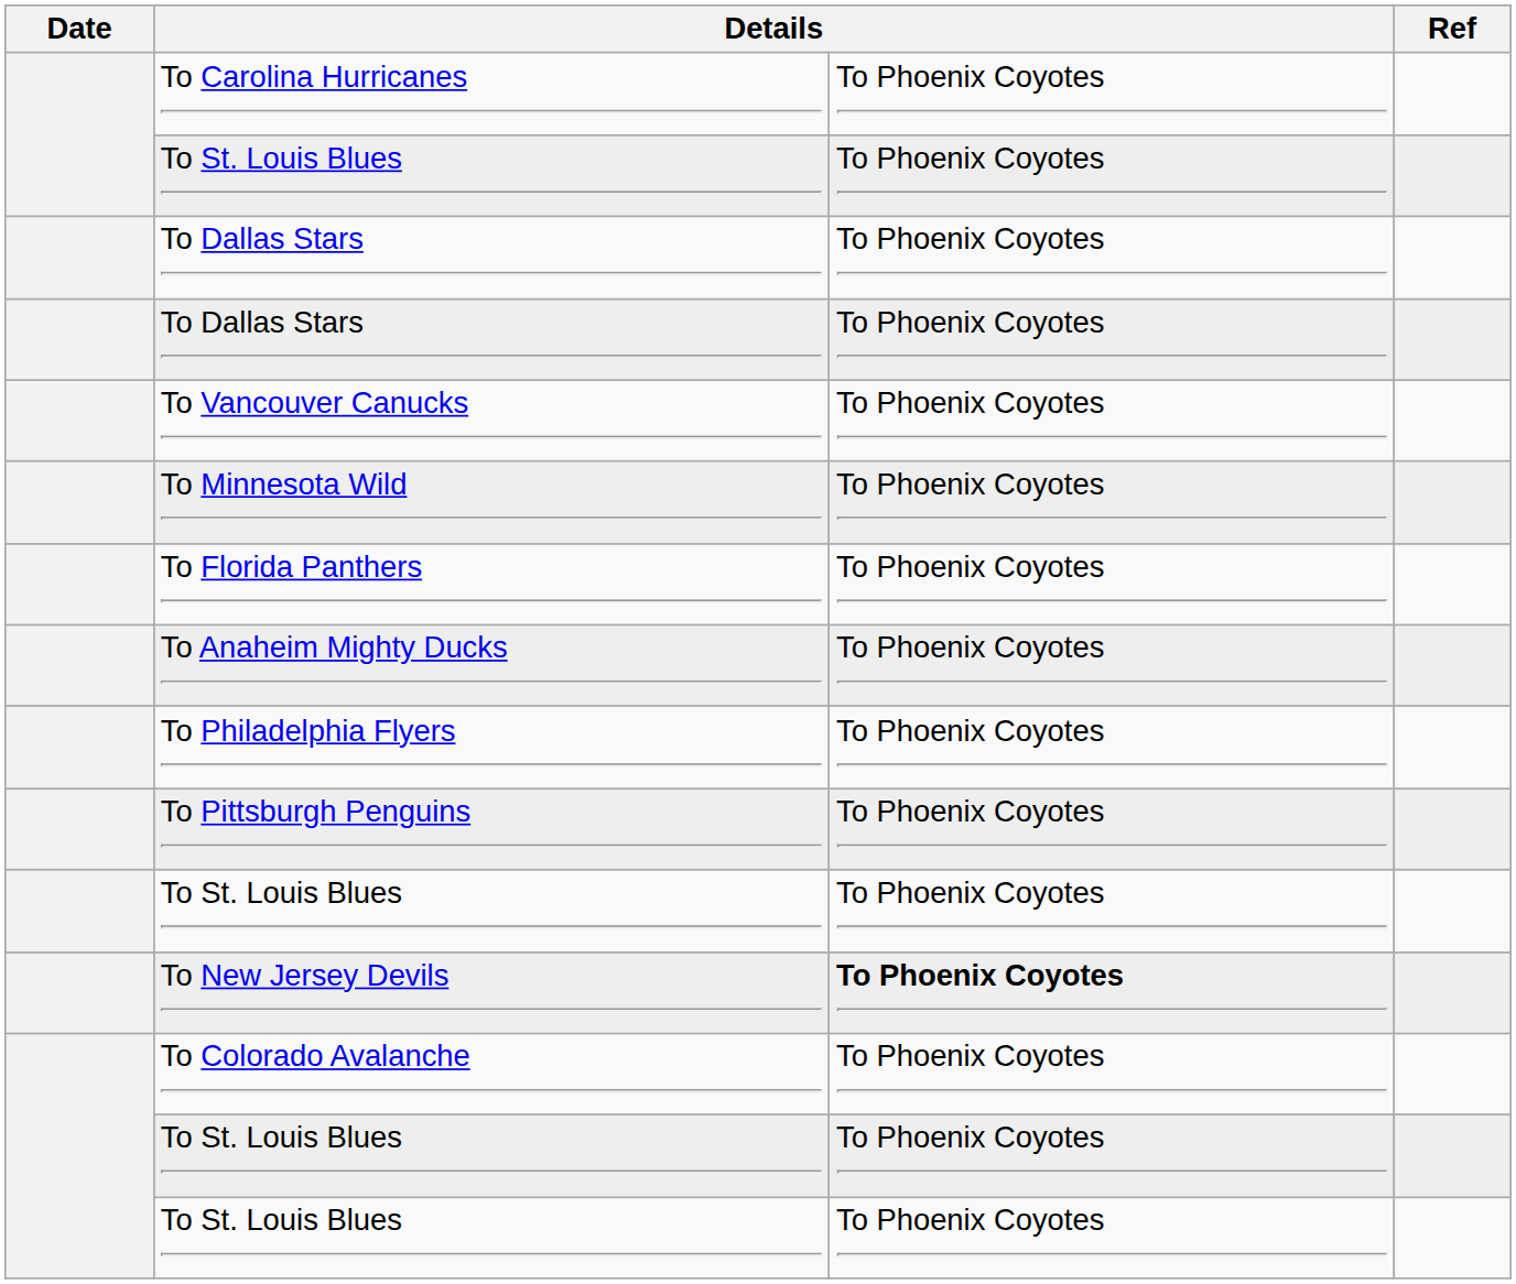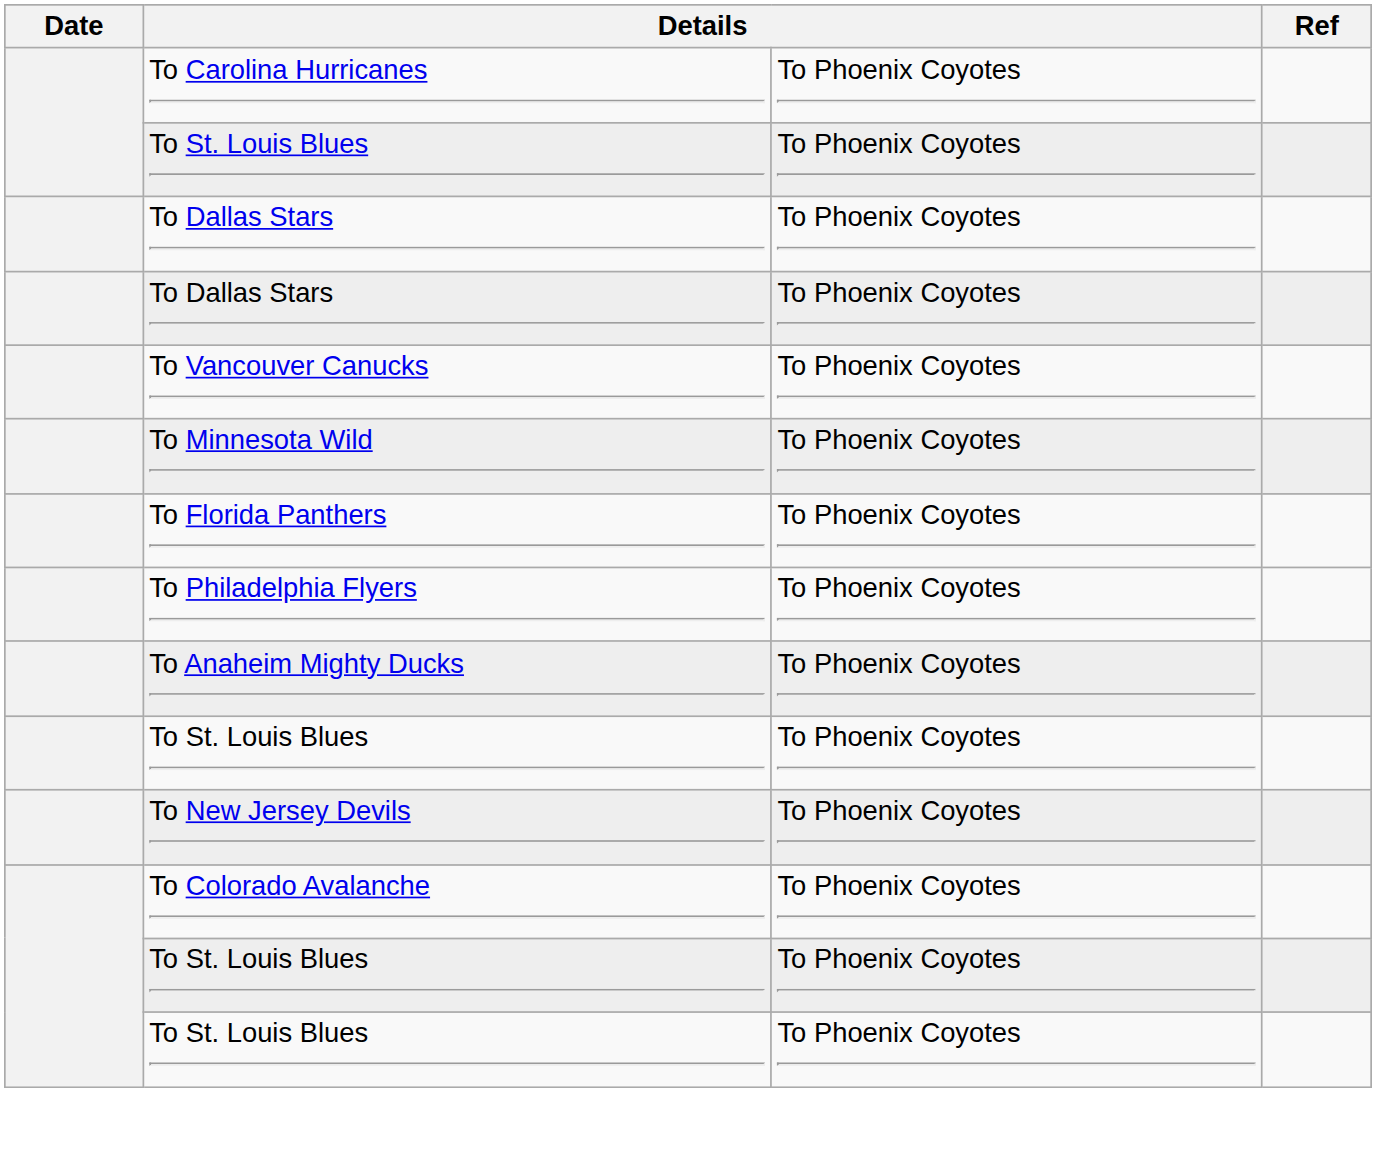rows swapped: To Anaheim Mighty Ducks <-> To Philadelphia Flyers
- row: To Pittsburgh Penguins | To Phoenix Coyotes
To New Jersey Devils | column 3: bold -> normal
